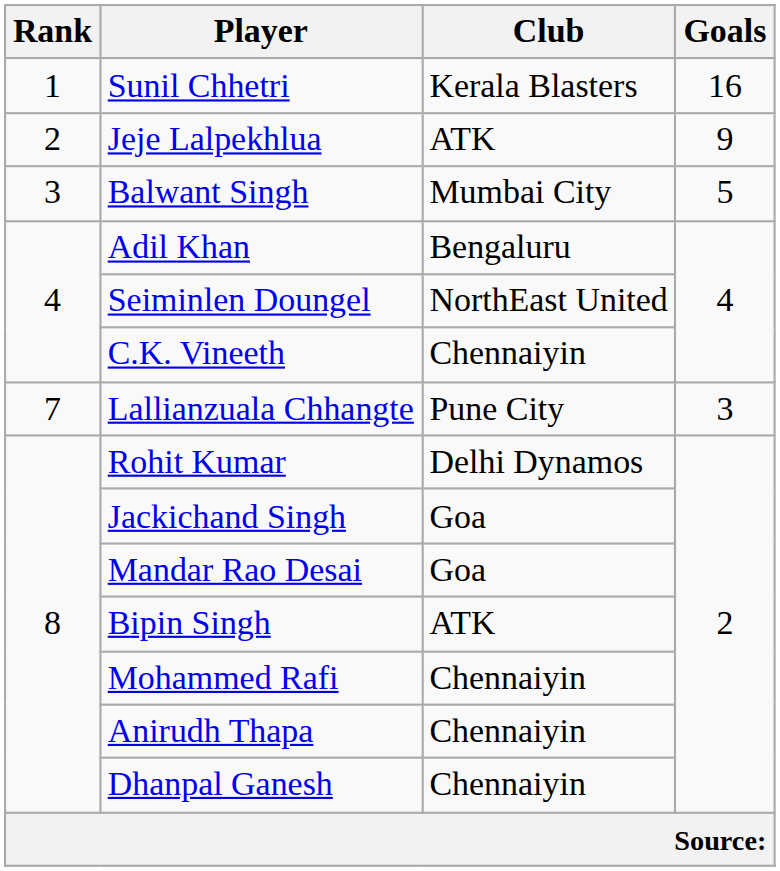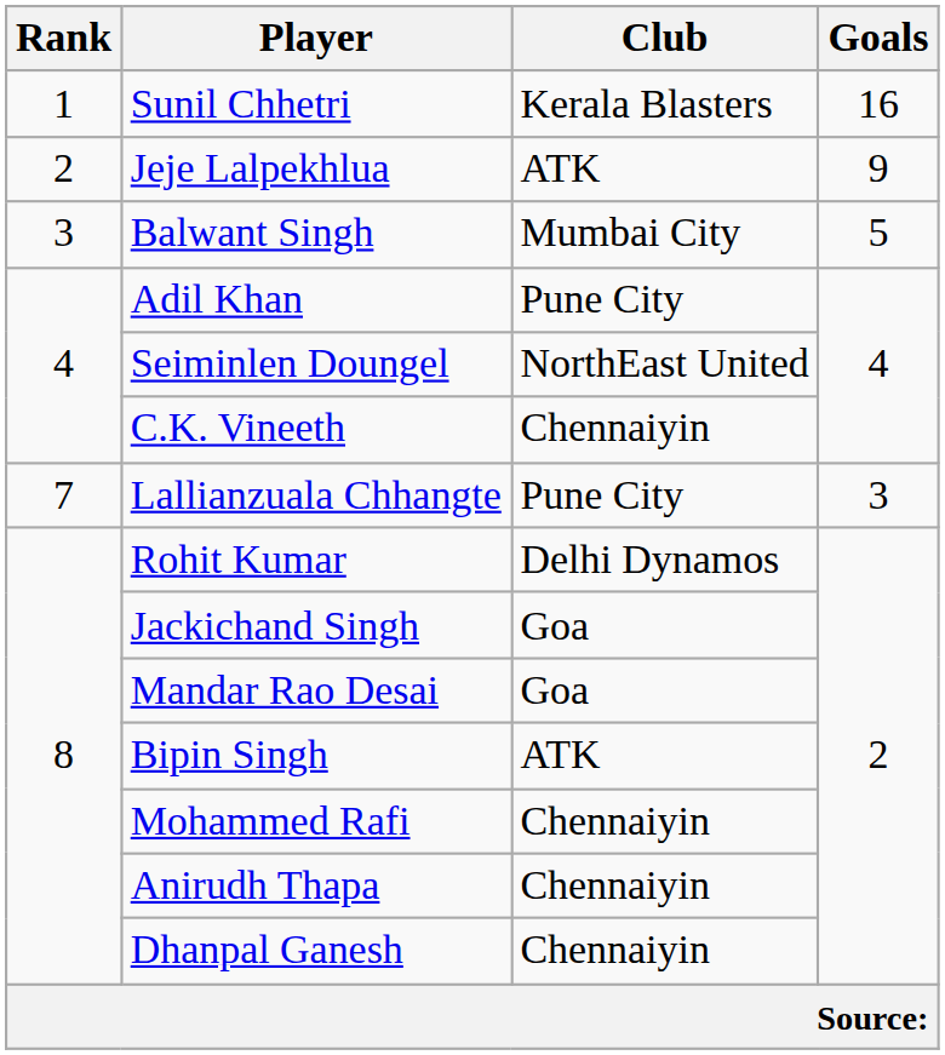Adil Khan | Club: Bengaluru -> Pune City
